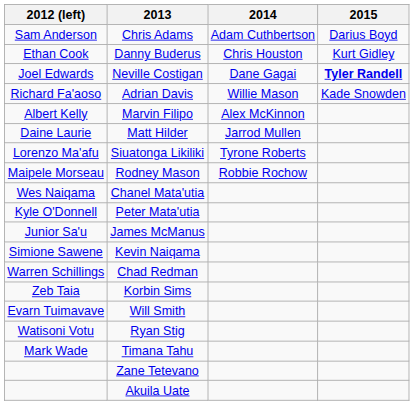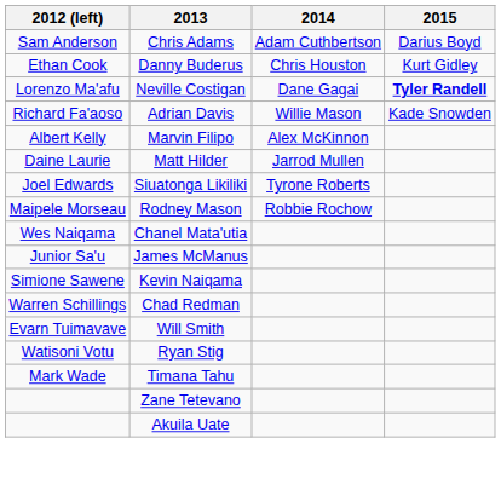Neville Costigan | 2012 (left): Joel Edwards -> Lorenzo Ma'afu
Siuatonga Likiliki | 2012 (left): Lorenzo Ma'afu -> Joel Edwards
- row: Kyle O'Donnell | Peter Mata'utia
- row: Zeb Taia | Korbin Sims
